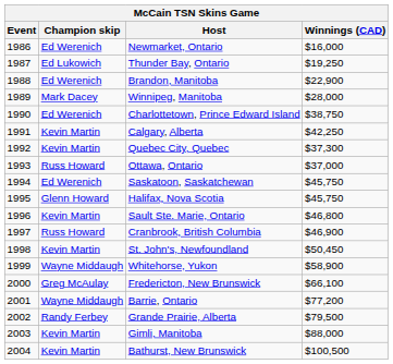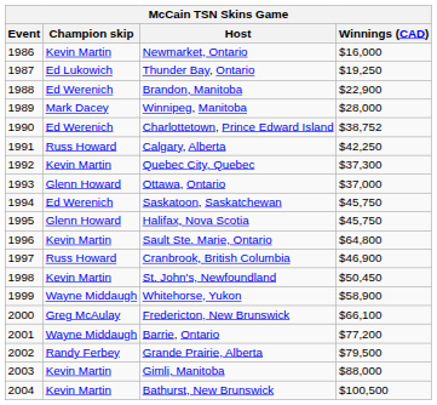Newmarket, Ontario | Champion skip: Ed Werenich -> Kevin Martin
Charlottetown, Prince Edward Island | Winnings (CAD): $38,750 -> $38,752
Calgary, Alberta | Champion skip: Kevin Martin -> Russ Howard
Ottawa, Ontario | Champion skip: Russ Howard -> Glenn Howard
Sault Ste. Marie, Ontario | Winnings (CAD): $46,800 -> $64,800
